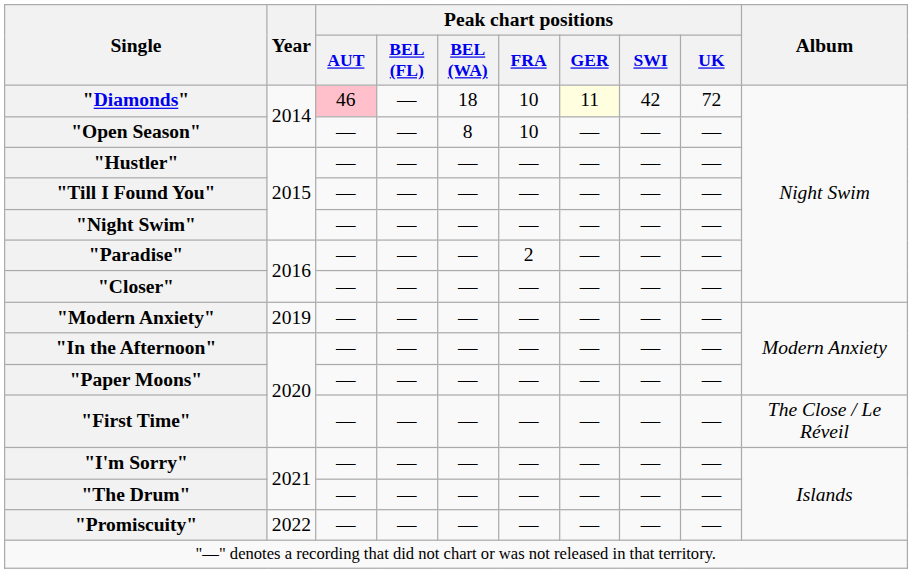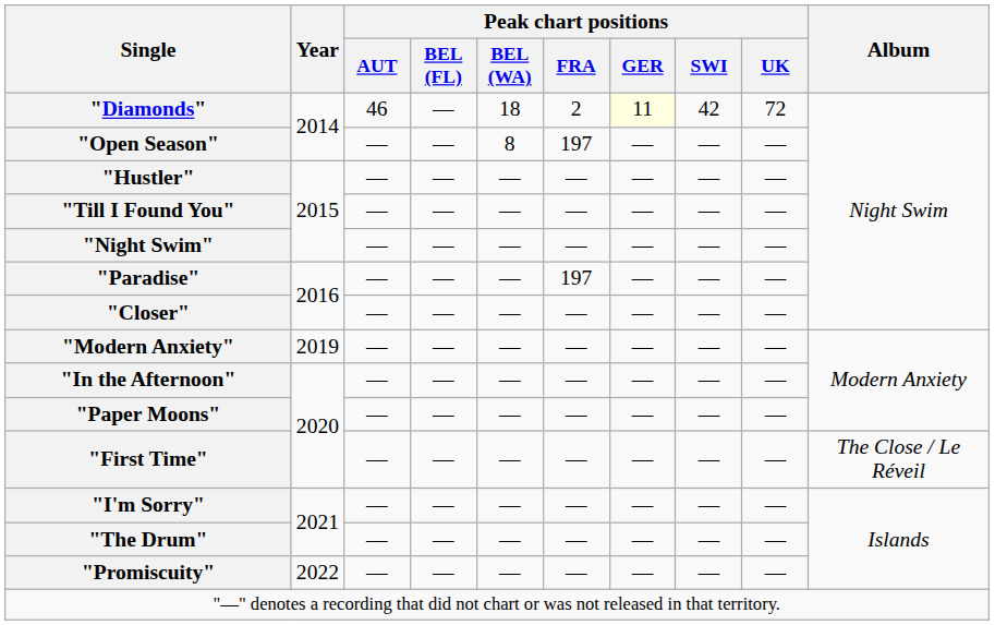"Diamonds" | Peak chart positions / AUT: pink background -> no background
"Diamonds" | Peak chart positions / FRA: 10 -> 2
"Open Season" | Peak chart positions / FRA: 10 -> 197
"Paradise" | Peak chart positions / FRA: 2 -> 197
